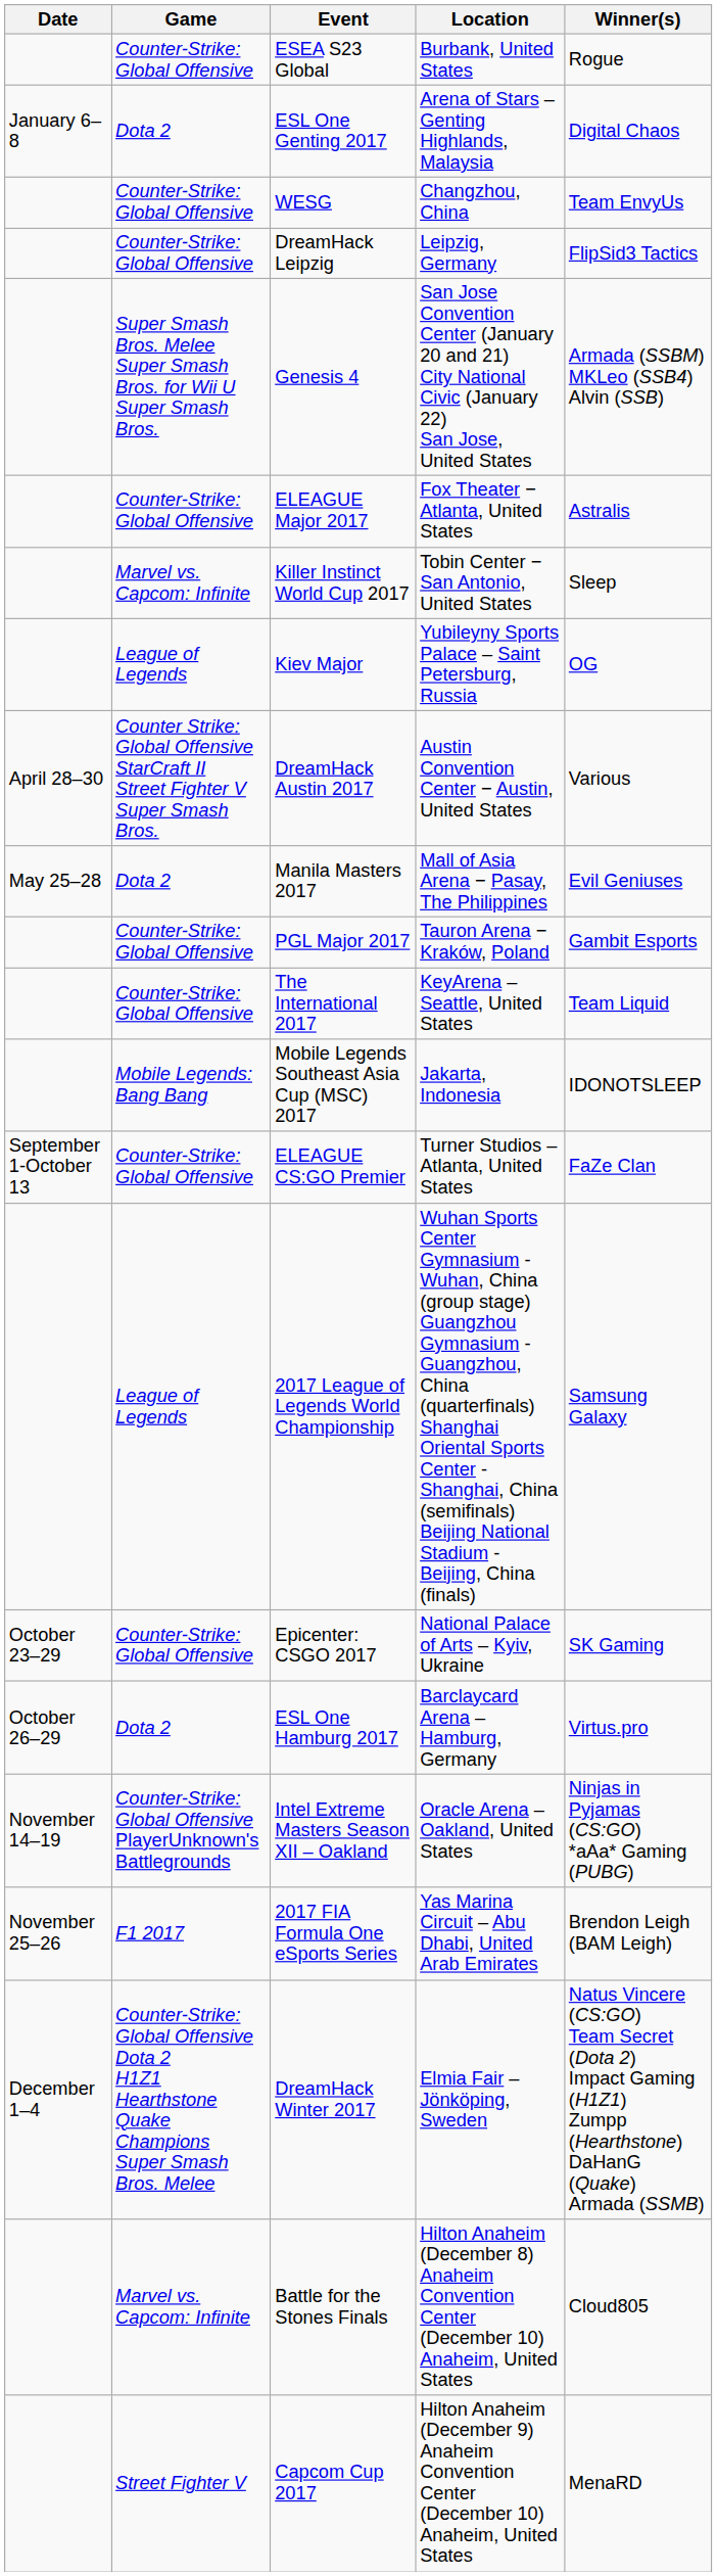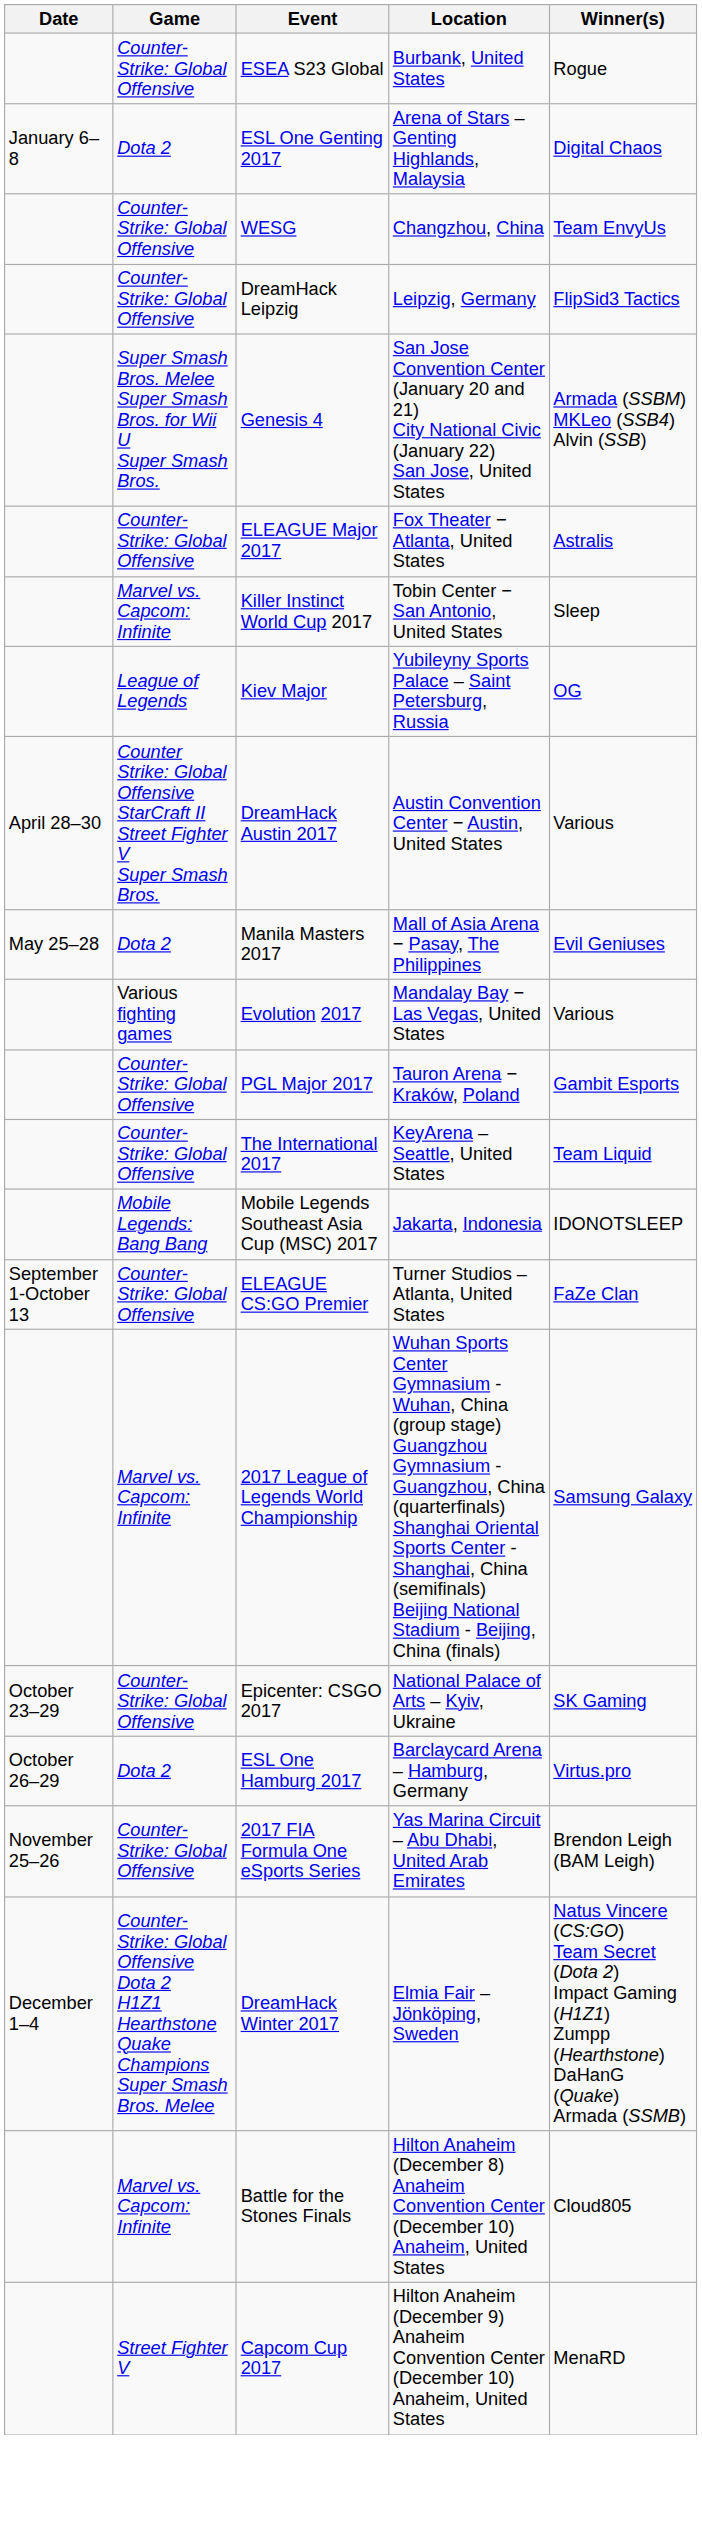+ row: Various fighting games | Evolution 2017 | Mandalay Bay − Las Vegas, United States | Various
2017 League of Legends World Championship | Game: League of Legends -> Marvel vs. Capcom: Infinite
- row: November 14–19 | Counter-Strike: Global Offensive PlayerUnknown's Battlegrounds | Intel Extreme Masters Season XII – Oakland | Oracle Arena – Oakland, United States | Ninjas in Pyjamas (CS:GO) *aAa* Gaming (PUBG)
2017 FIA Formula One eSports Series | Game: F1 2017 -> Counter-Strike: Global Offensive
